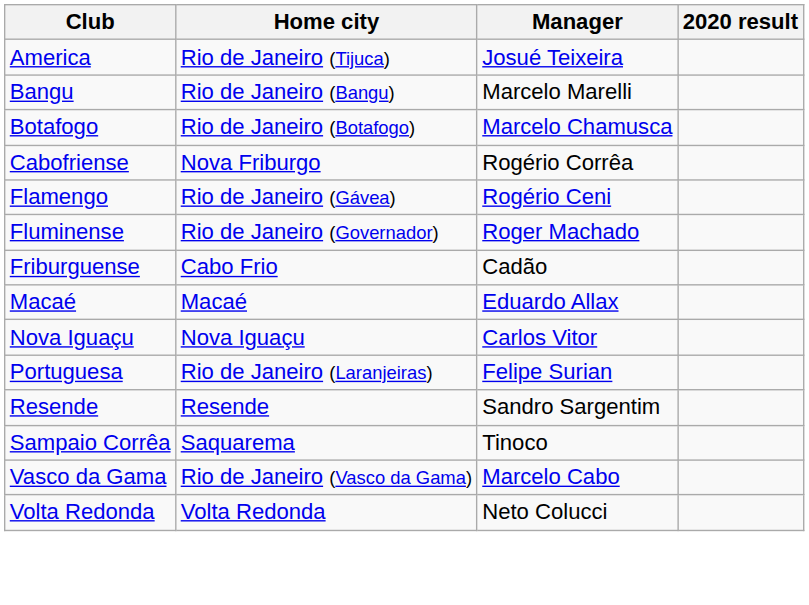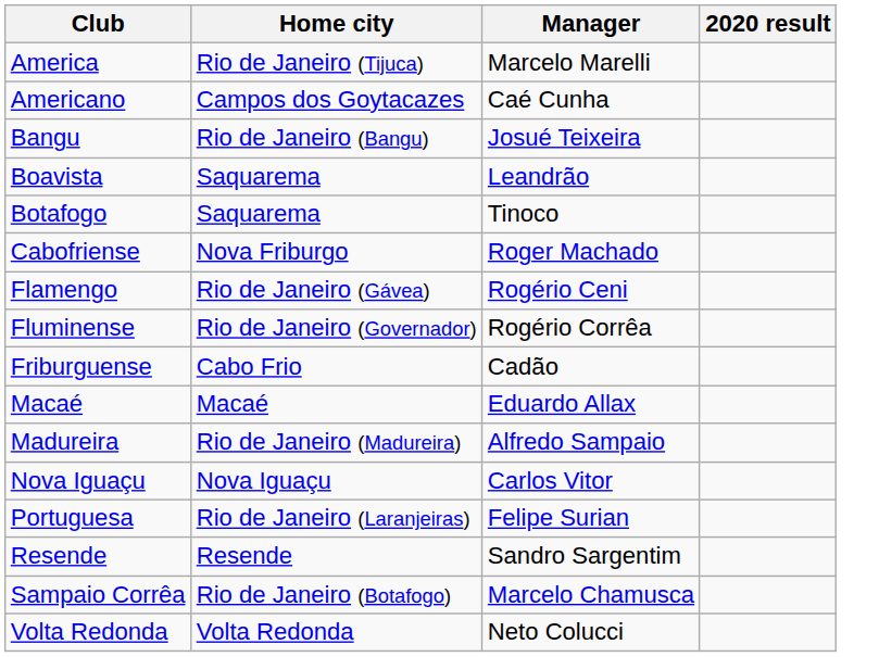America | Manager: Josué Teixeira -> Marcelo Marelli
+ row: Americano | Campos dos Goytacazes | Caé Cunha
Bangu | Manager: Marcelo Marelli -> Josué Teixeira
+ row: Boavista | Saquarema | Leandrão
Botafogo | Home city: Rio de Janeiro (Botafogo) -> Saquarema
Botafogo | Manager: Marcelo Chamusca -> Tinoco
Cabofriense | Manager: Rogério Corrêa -> Roger Machado
Fluminense | Manager: Roger Machado -> Rogério Corrêa
+ row: Madureira | Rio de Janeiro (Madureira) | Alfredo Sampaio
Sampaio Corrêa | Home city: Saquarema -> Rio de Janeiro (Botafogo)
Sampaio Corrêa | Manager: Tinoco -> Marcelo Chamusca
- row: Vasco da Gama | Rio de Janeiro (Vasco da Gama) | Marcelo Cabo
